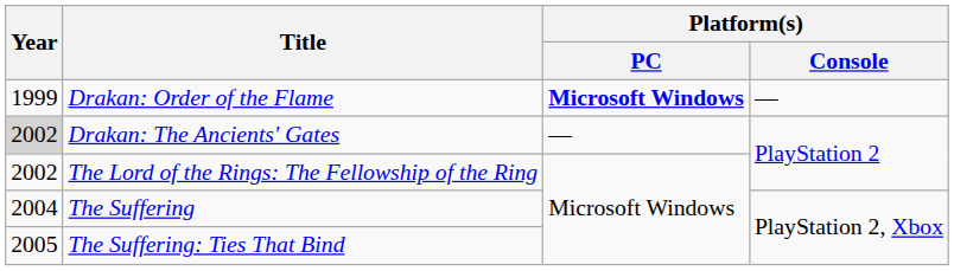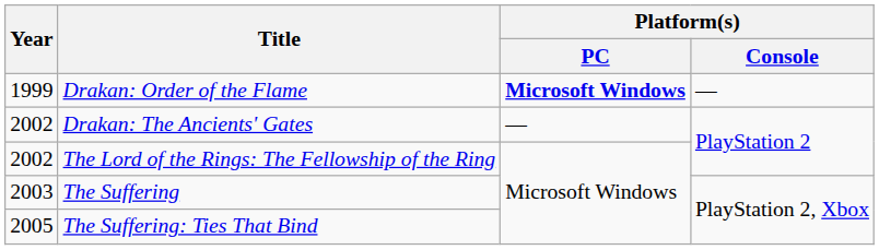Drakan: The Ancients' Gates | Year: lightgrey background -> no background
The Suffering | Year: 2004 -> 2003
